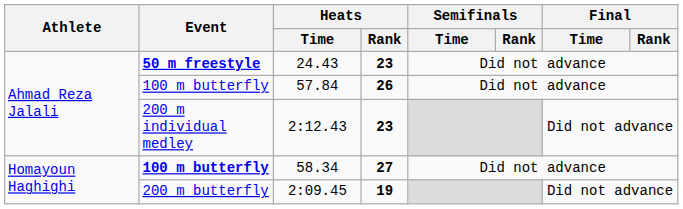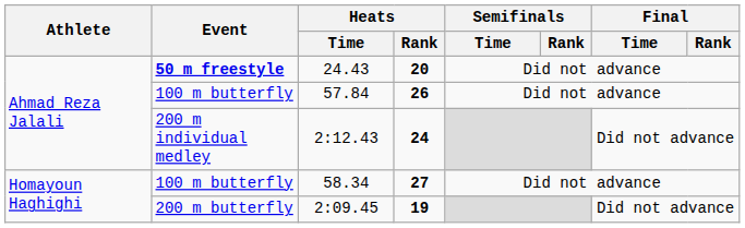24.43 | Heats / Rank: 23 -> 20
2:12.43 | Heats / Rank: 23 -> 24
58.34 | Event: bold -> normal
